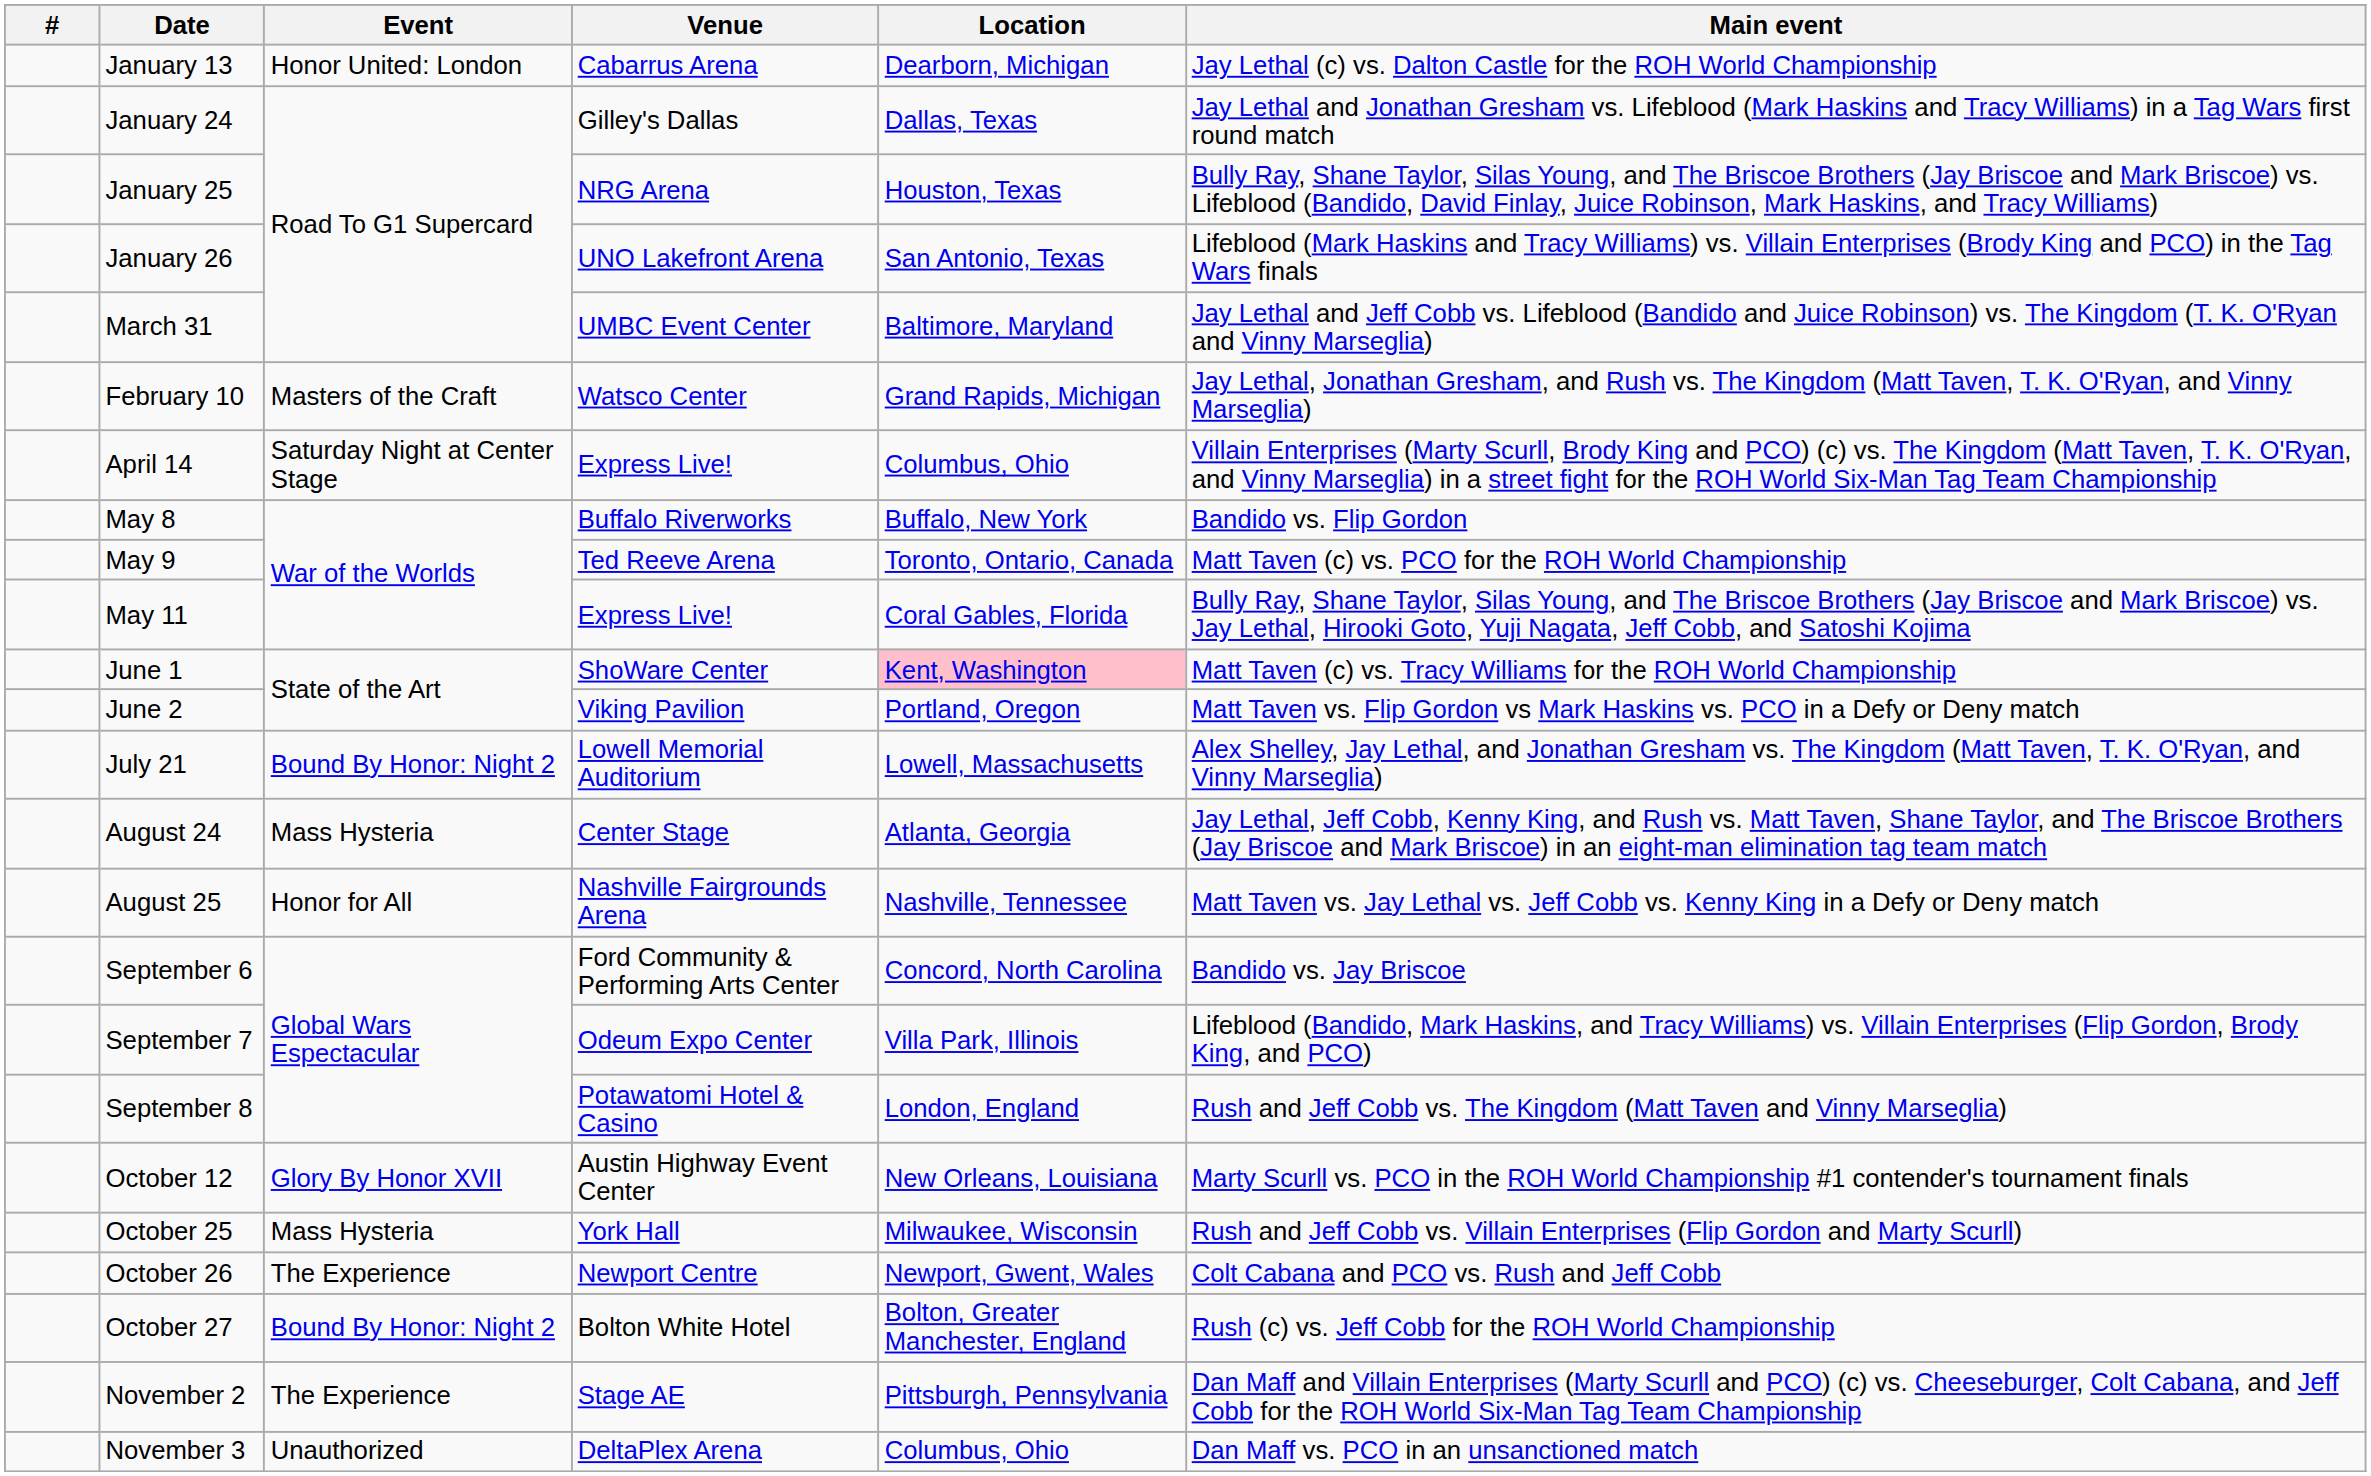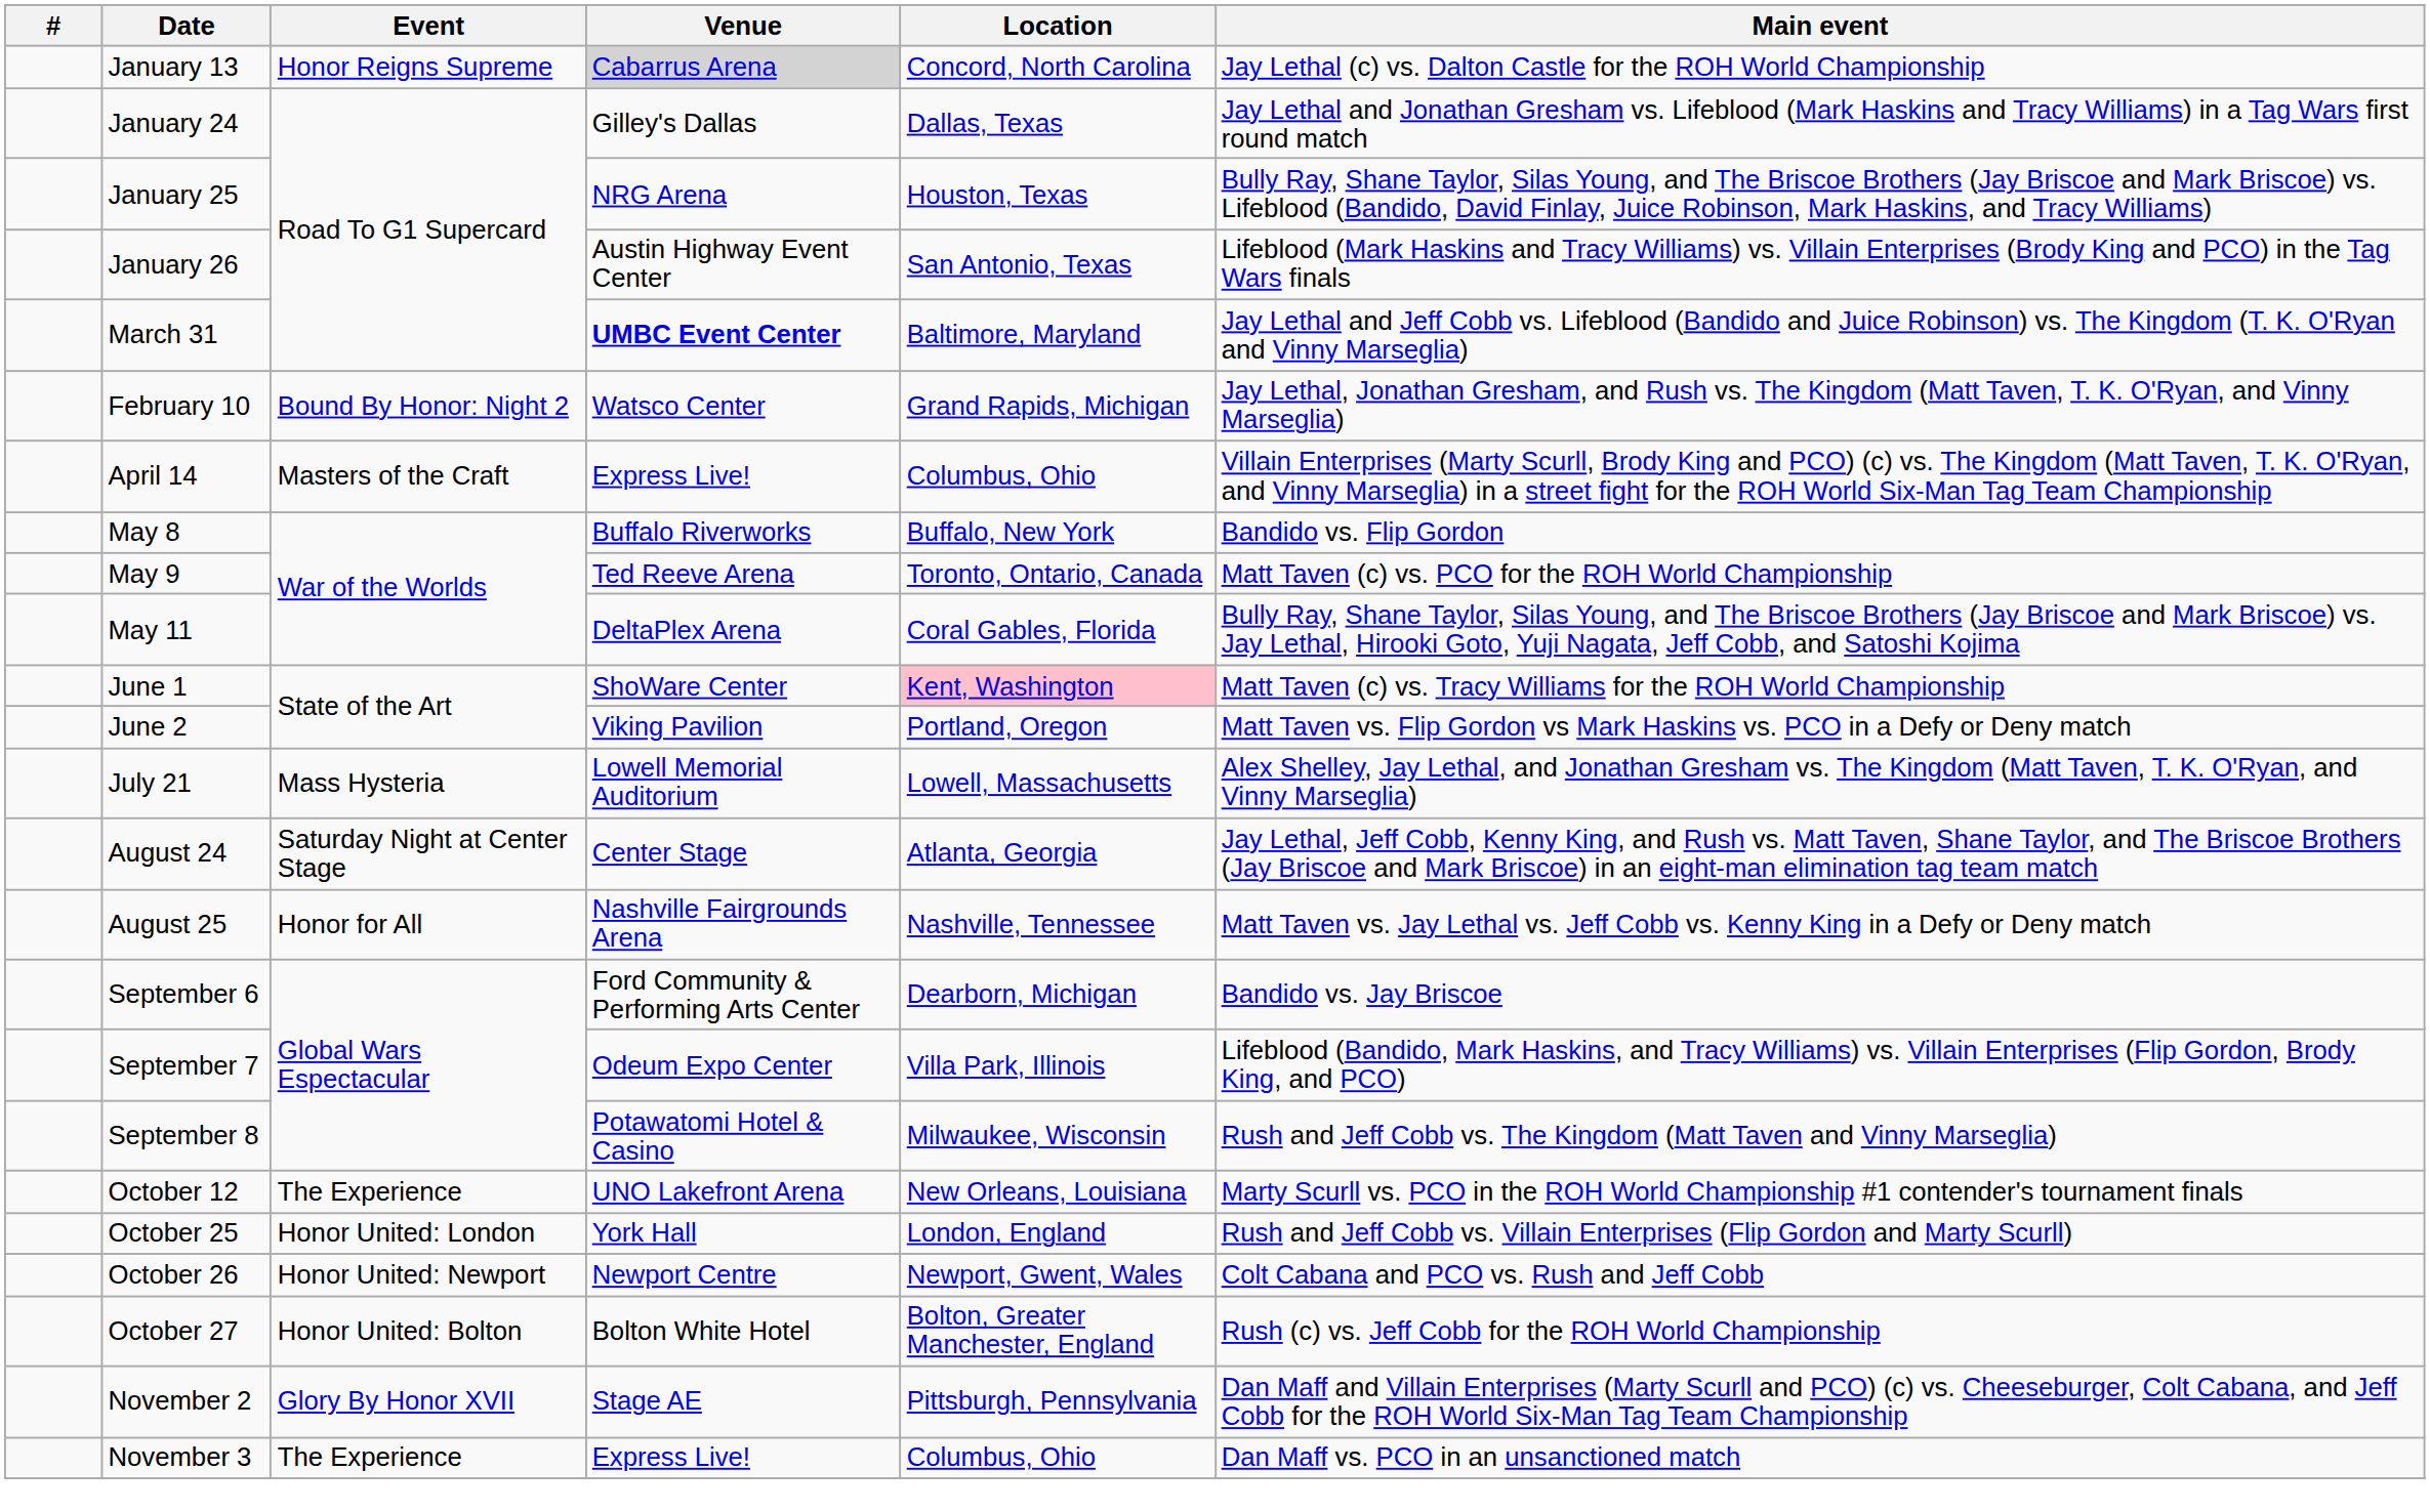January 13 | Event: Honor United: London -> Honor Reigns Supreme
January 13 | Venue: no background -> lightgrey background
January 13 | Location: Dearborn, Michigan -> Concord, North Carolina
January 26 | Venue: UNO Lakefront Arena -> Austin Highway Event Center
March 31 | Venue: normal -> bold
February 10 | Event: Masters of the Craft -> Bound By Honor: Night 2
April 14 | Event: Saturday Night at Center Stage -> Masters of the Craft
May 11 | Venue: Express Live! -> DeltaPlex Arena
July 21 | Event: Bound By Honor: Night 2 -> Mass Hysteria
August 24 | Event: Mass Hysteria -> Saturday Night at Center Stage
September 6 | Location: Concord, North Carolina -> Dearborn, Michigan
September 8 | Location: London, England -> Milwaukee, Wisconsin
October 12 | Event: Glory By Honor XVII -> The Experience
October 12 | Venue: Austin Highway Event Center -> UNO Lakefront Arena
October 25 | Event: Mass Hysteria -> Honor United: London
October 25 | Location: Milwaukee, Wisconsin -> London, England
October 26 | Event: The Experience -> Honor United: Newport
October 27 | Event: Bound By Honor: Night 2 -> Honor United: Bolton
November 2 | Event: The Experience -> Glory By Honor XVII
November 3 | Event: Unauthorized -> The Experience
November 3 | Venue: DeltaPlex Arena -> Express Live!
